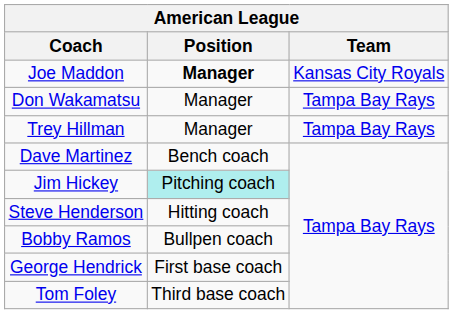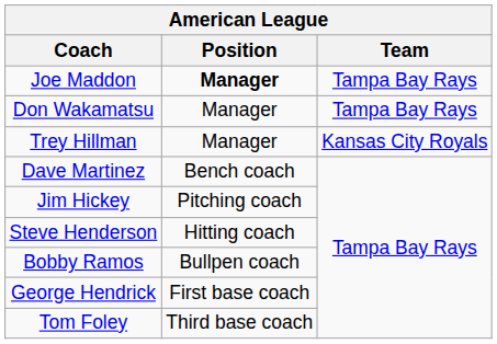Joe Maddon | Team: Kansas City Royals -> Tampa Bay Rays
Trey Hillman | Team: Tampa Bay Rays -> Kansas City Royals
Jim Hickey | Position: paleturquoise background -> no background
